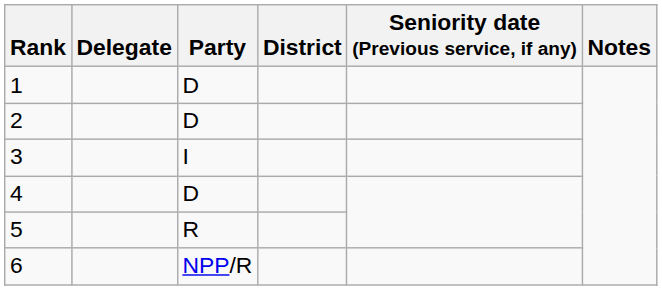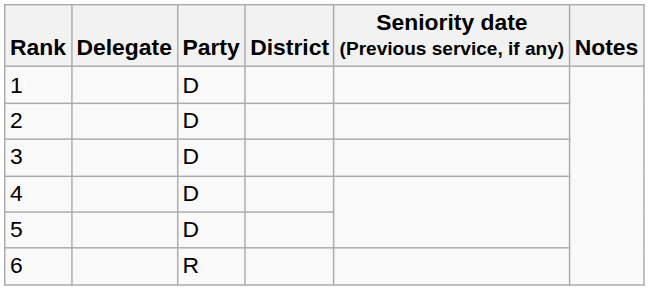3 | Party: I -> D
5 | Party: R -> D
6 | Party: NPP/R -> R
